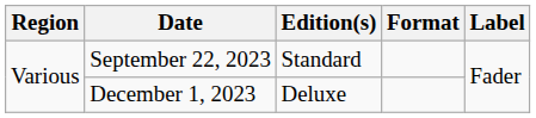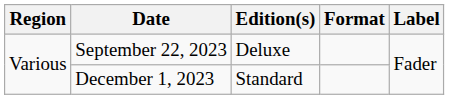September 22, 2023 | Edition(s): Standard -> Deluxe
December 1, 2023 | Edition(s): Deluxe -> Standard
